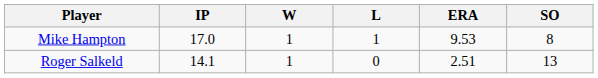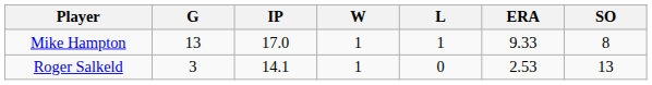+ column: G | 13 | 3
Mike Hampton | ERA: 9.53 -> 9.33
Roger Salkeld | ERA: 2.51 -> 2.53
